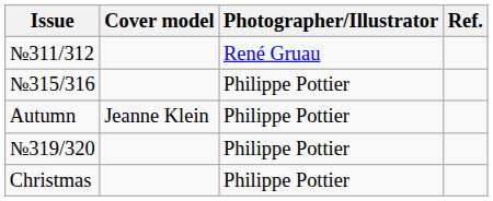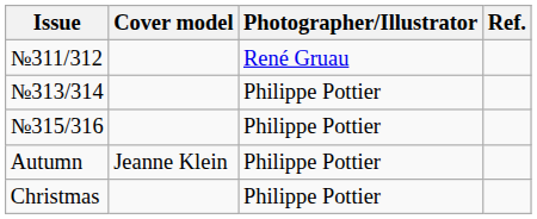+ row: №313/314 | Philippe Pottier
- row: №319/320 | Philippe Pottier
